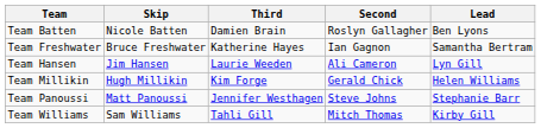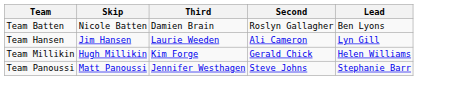- row: Team Freshwater | Bruce Freshwater | Katherine Hayes | Ian Gagnon | Samantha Bertram
- row: Team Williams | Sam Williams | Tahli Gill | Mitch Thomas | Kirby Gill
